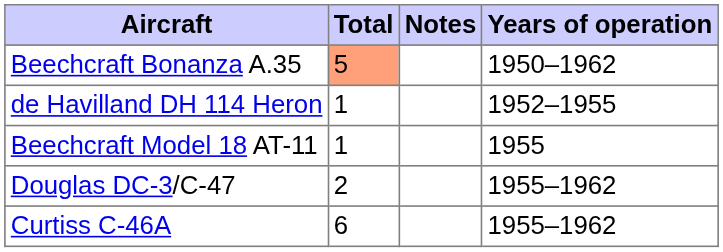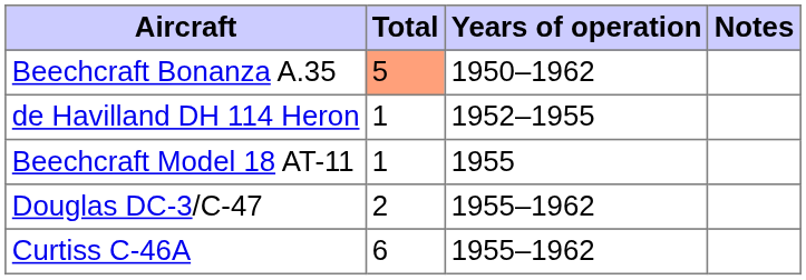columns swapped: Years of operation <-> Notes
